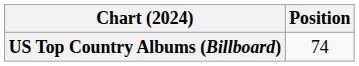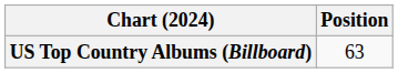US Top Country Albums (Billboard) | Position: 74 -> 63
